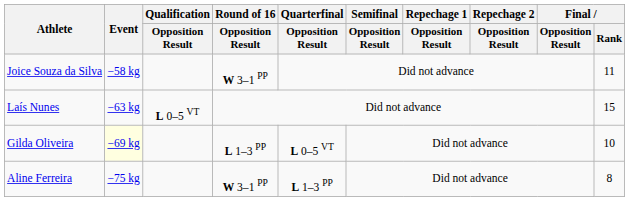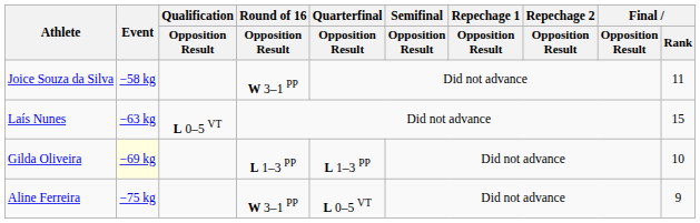Gilda Oliveira | Quarterfinal / Opposition Result: L 0–5 VT -> L 1–3 PP
Aline Ferreira | Quarterfinal / Opposition Result: L 1–3 PP -> L 0–5 VT
Aline Ferreira | Final / Rank: 8 -> 9
